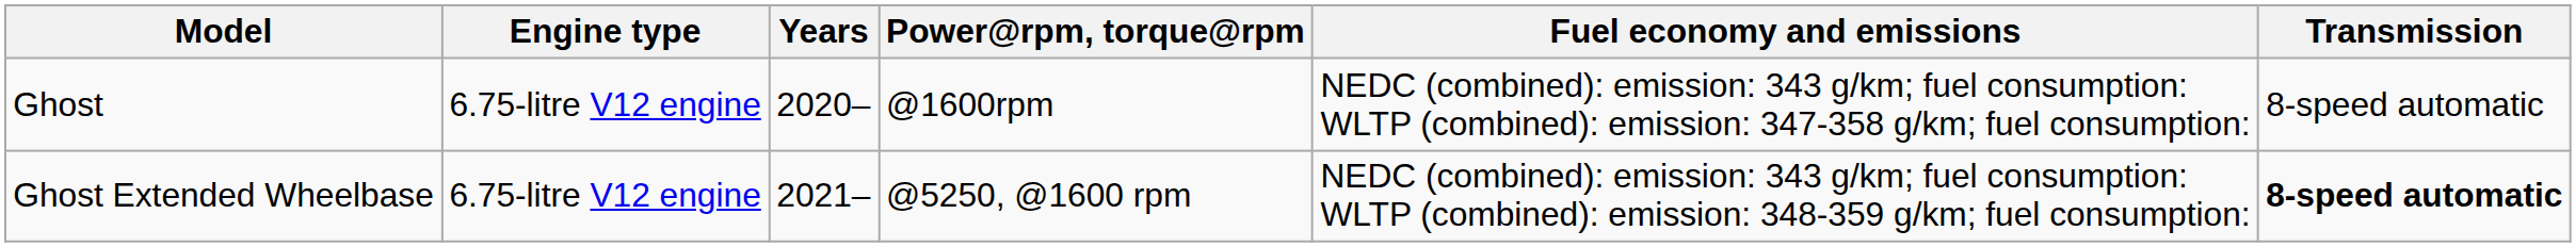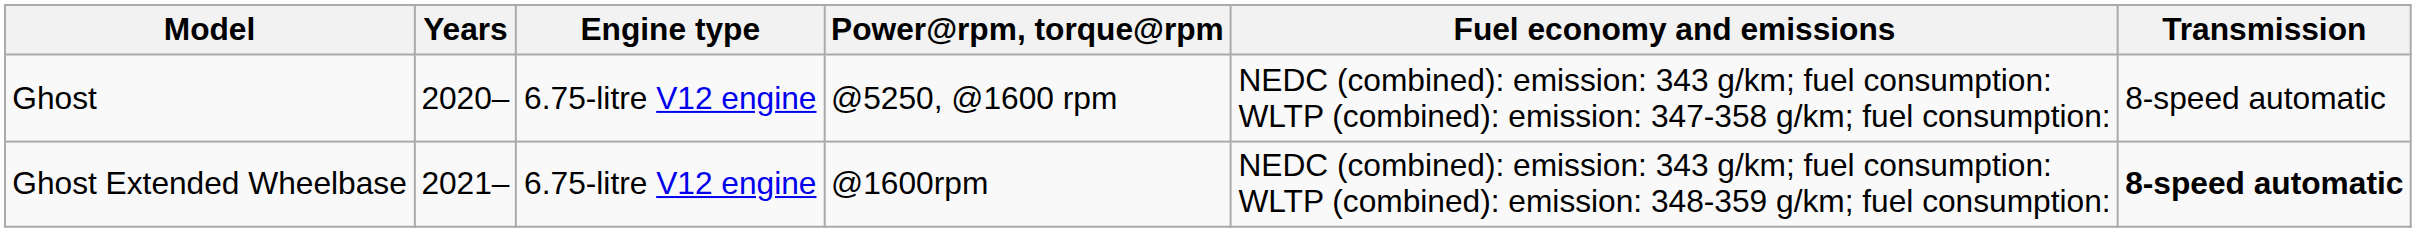columns swapped: Years <-> Engine type
Ghost | Power@rpm, torque@rpm: @1600rpm -> @5250, @1600 rpm
Ghost Extended Wheelbase | Power@rpm, torque@rpm: @5250, @1600 rpm -> @1600rpm
